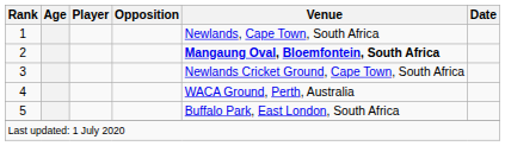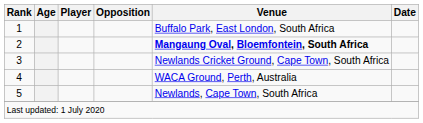1 | Venue: Newlands, Cape Town, South Africa -> Buffalo Park, East London, South Africa
5 | Venue: Buffalo Park, East London, South Africa -> Newlands, Cape Town, South Africa
